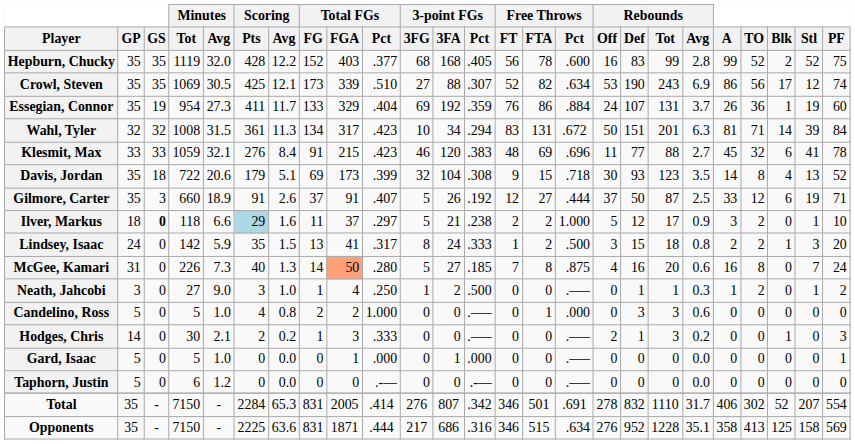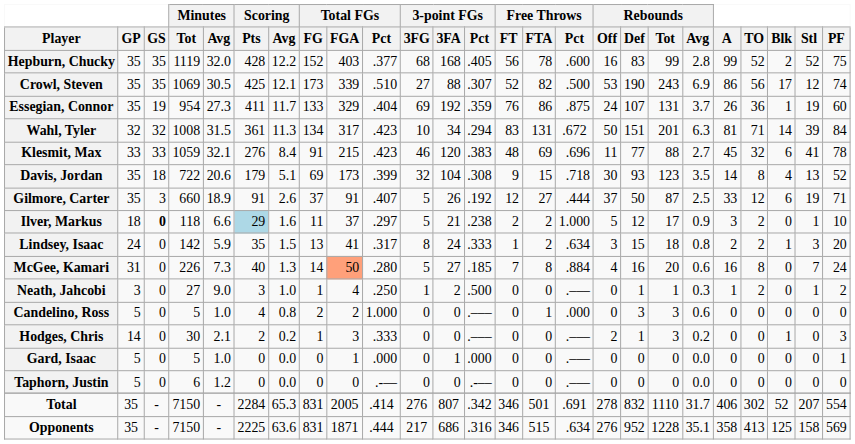Crowl, Steven | Free Throws / Pct: .634 -> .500
Essegian, Connor | Free Throws / Pct: .884 -> .875
Lindsey, Isaac | Free Throws / Pct: .500 -> .634
McGee, Kamari | Free Throws / Pct: .875 -> .884
